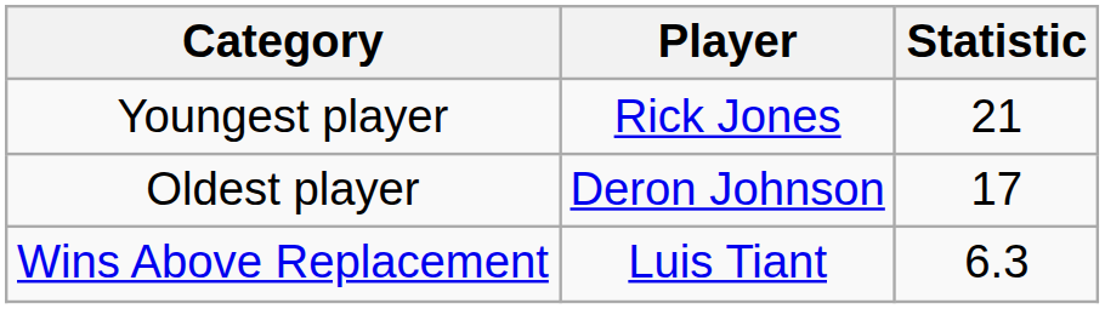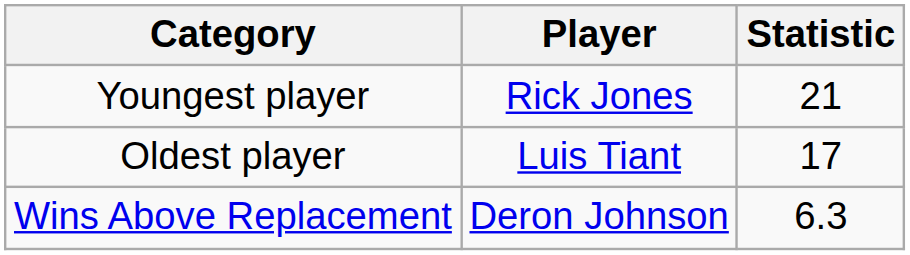Oldest player | Player: Deron Johnson -> Luis Tiant
Wins Above Replacement | Player: Luis Tiant -> Deron Johnson
